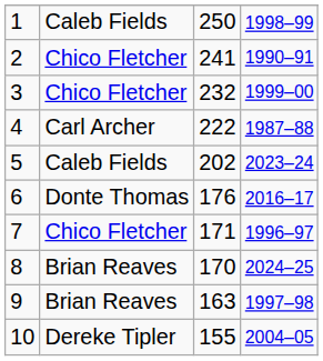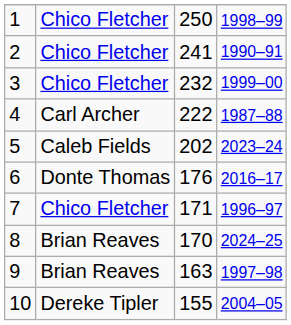1 | column 2: Caleb Fields -> Chico Fletcher
